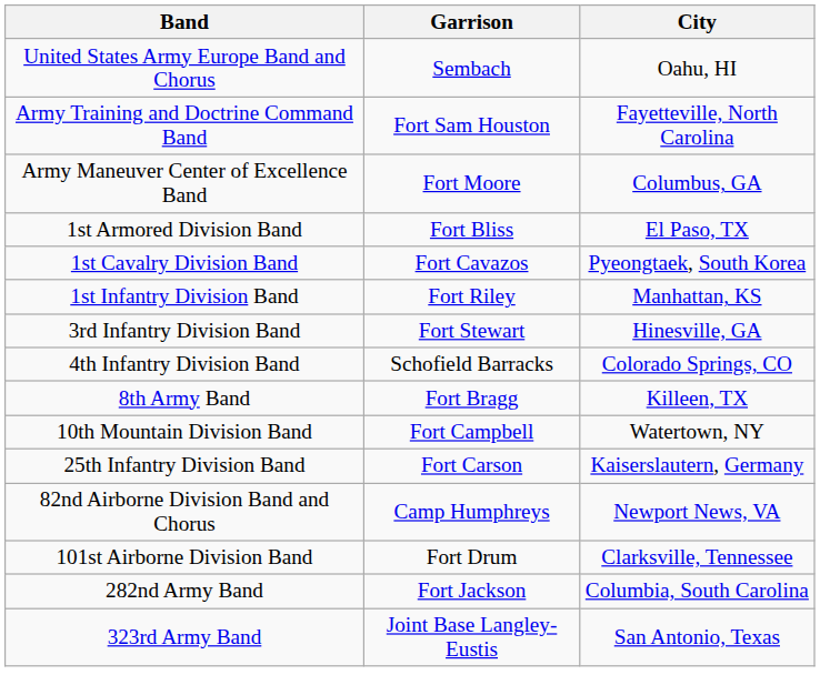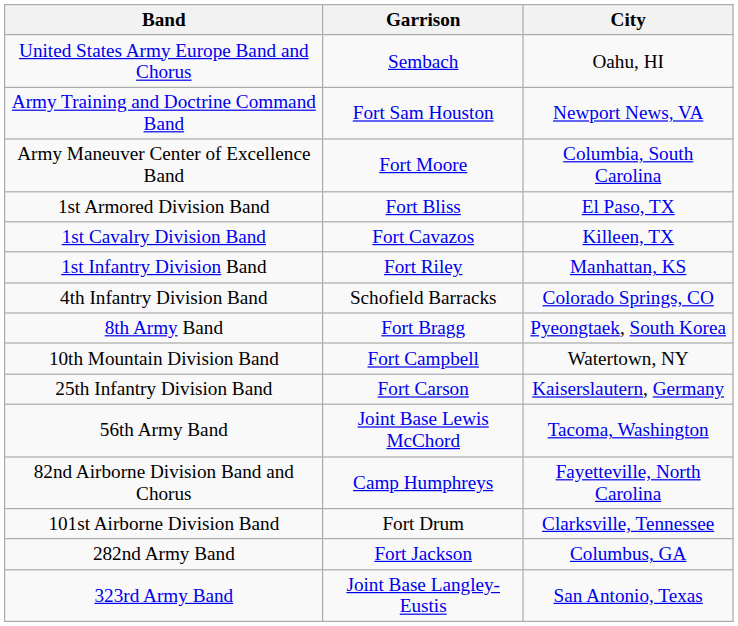Army Training and Doctrine Command Band | City: Fayetteville, North Carolina -> Newport News, VA
Army Maneuver Center of Excellence Band | City: Columbus, GA -> Columbia, South Carolina
1st Cavalry Division Band | City: Pyeongtaek, South Korea -> Killeen, TX
- row: 3rd Infantry Division Band | Fort Stewart | Hinesville, GA
8th Army Band | City: Killeen, TX -> Pyeongtaek, South Korea
+ row: 56th Army Band | Joint Base Lewis McChord | Tacoma, Washington
82nd Airborne Division Band and Chorus | City: Newport News, VA -> Fayetteville, North Carolina
282nd Army Band | City: Columbia, South Carolina -> Columbus, GA
